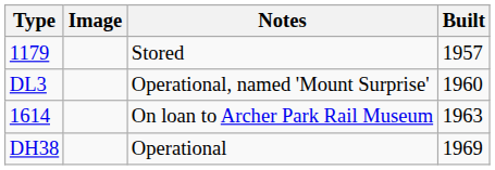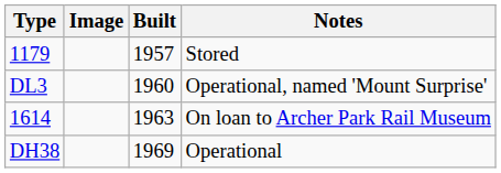columns swapped: Built <-> Notes
